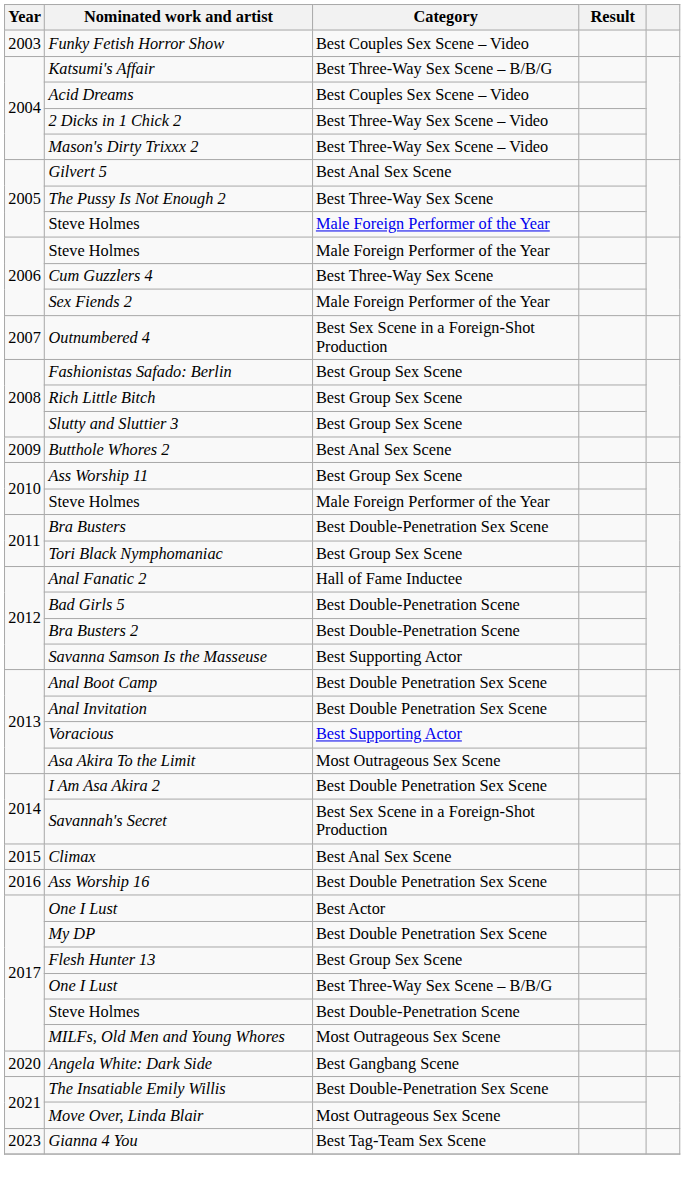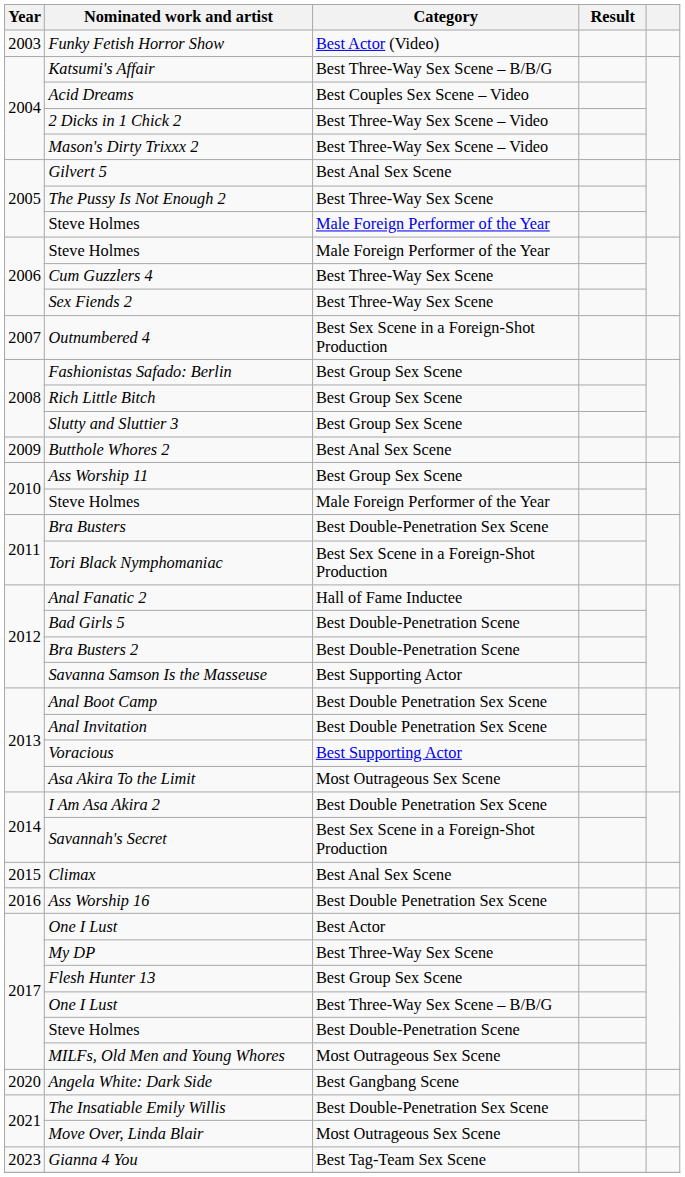Funky Fetish Horror Show | Category: Best Couples Sex Scene – Video -> Best Actor (Video)
Sex Fiends 2 | Category: Male Foreign Performer of the Year -> Best Three-Way Sex Scene
Tori Black Nymphomaniac | Category: Best Group Sex Scene -> Best Sex Scene in a Foreign-Shot Production
My DP | Category: Best Double Penetration Sex Scene -> Best Three-Way Sex Scene
